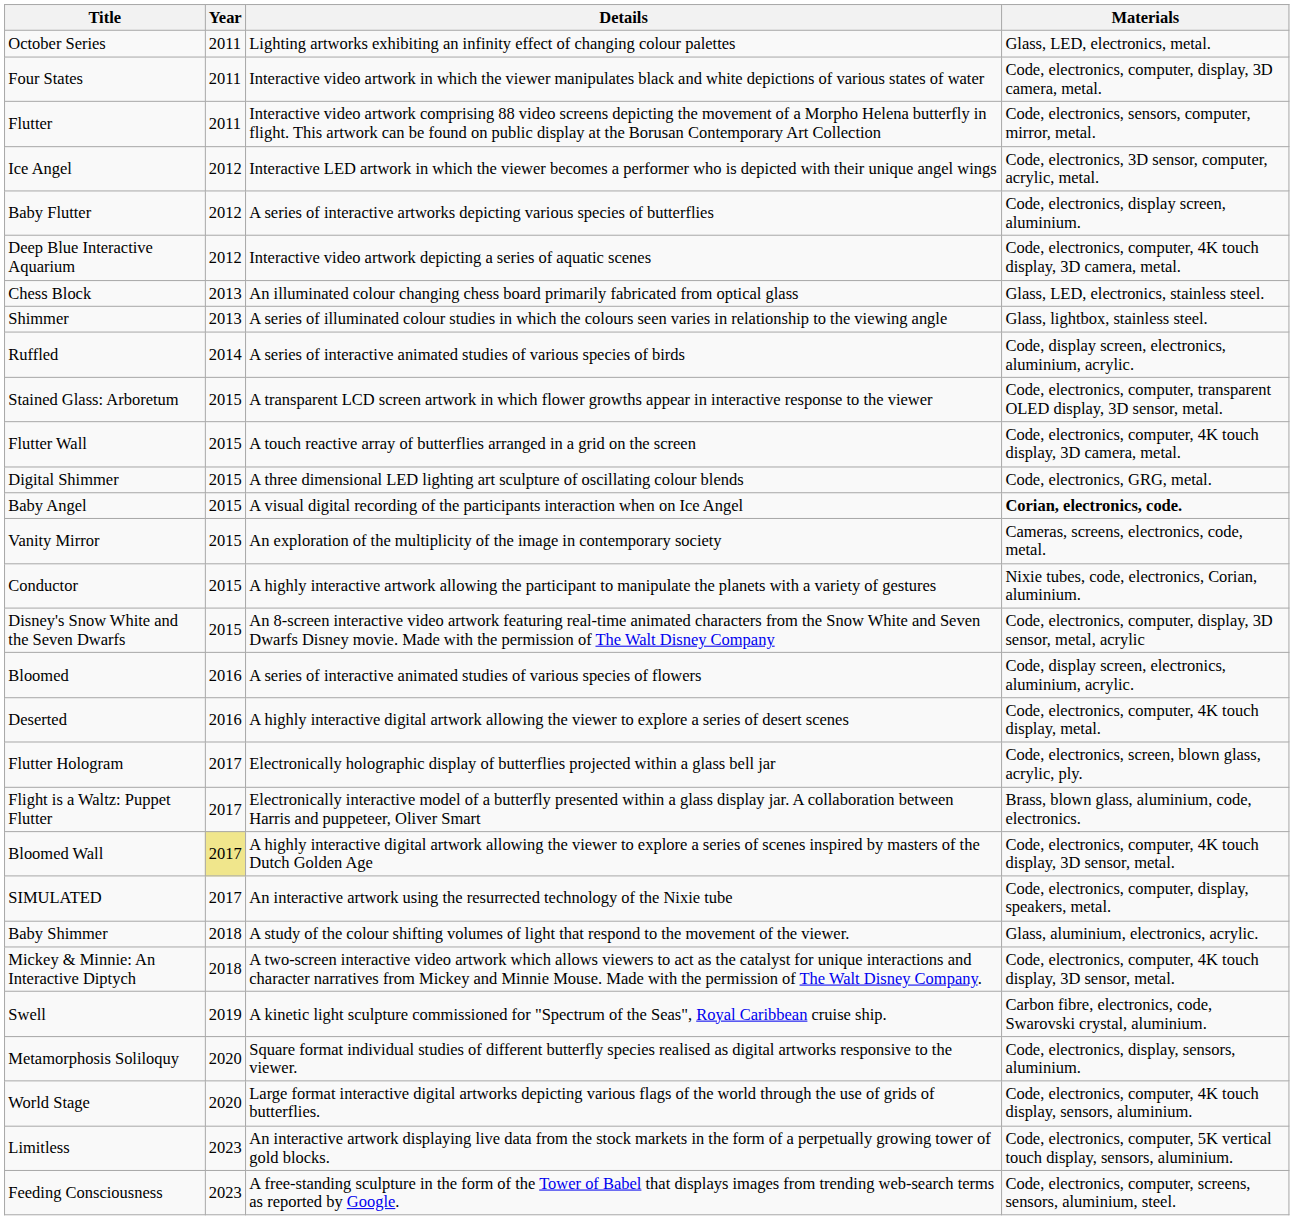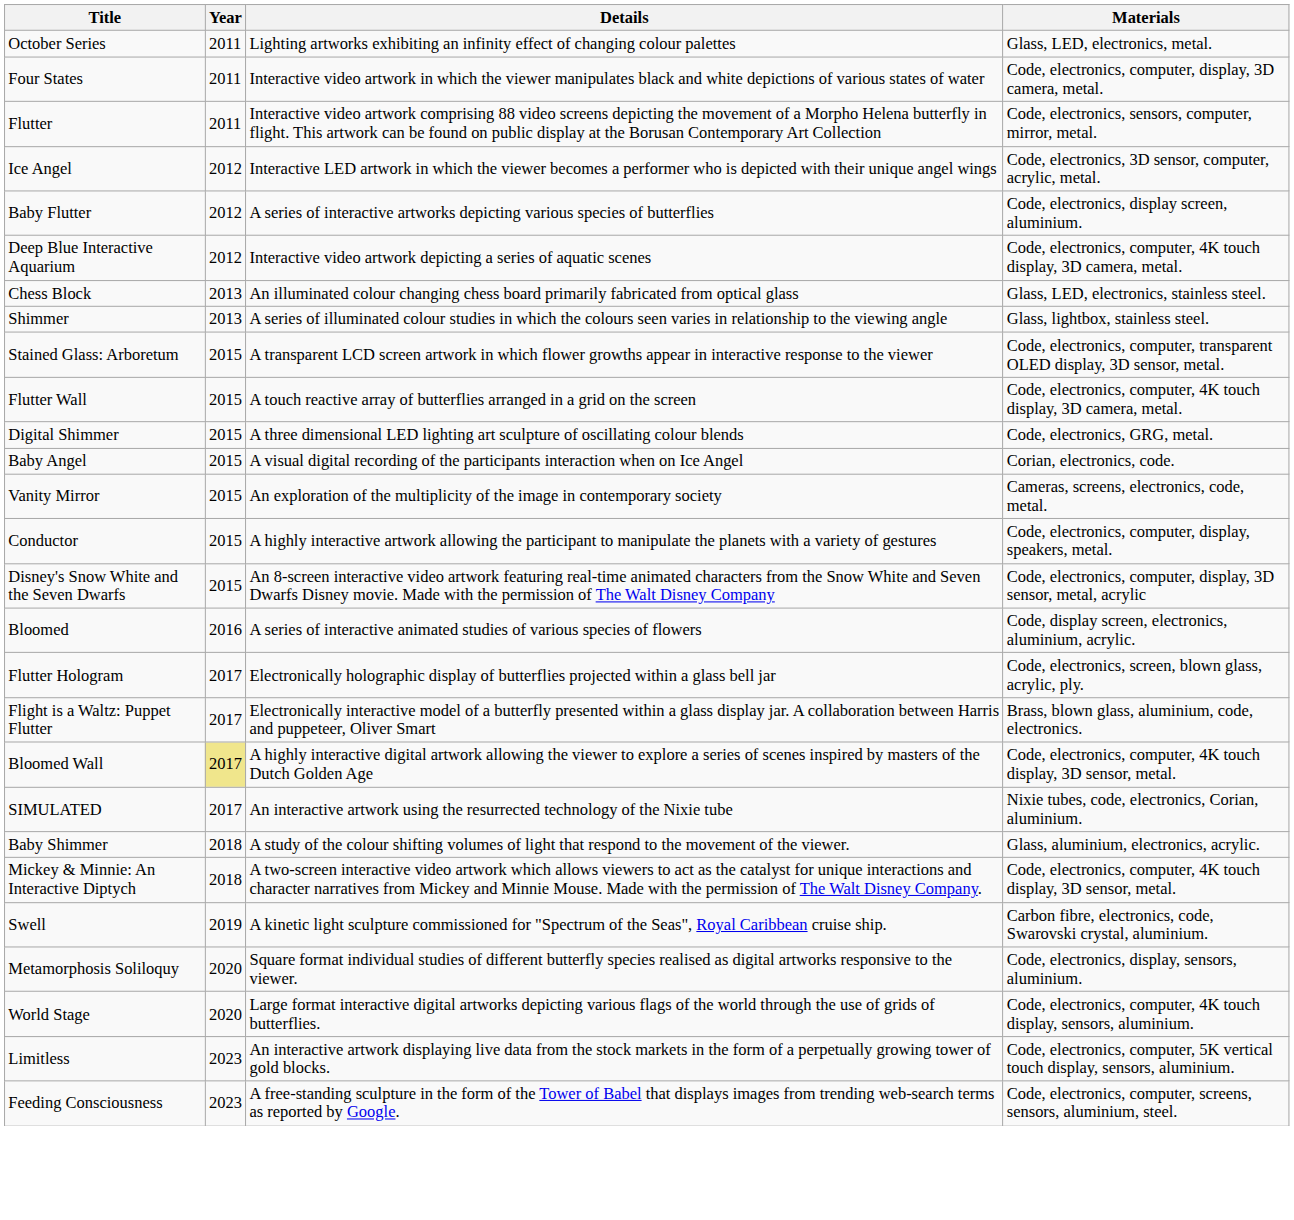- row: Ruffled | 2014 | A series of interactive animated studies of various species of birds | Code, display screen, electronics, aluminium, acrylic.
Baby Angel | Materials: bold -> normal
Conductor | Materials: Nixie tubes, code, electronics, Corian, aluminium. -> Code, electronics, computer, display, speakers, metal.
- row: Deserted | 2016 | A highly interactive digital artwork allowing the viewer to explore a series of desert scenes | Code, electronics, computer, 4K touch display, metal.
SIMULATED | Materials: Code, electronics, computer, display, speakers, metal. -> Nixie tubes, code, electronics, Corian, aluminium.
